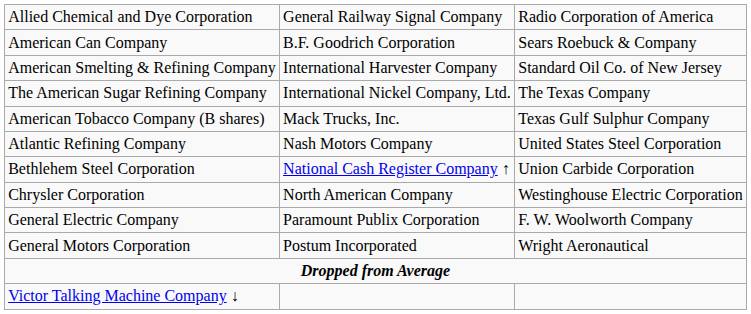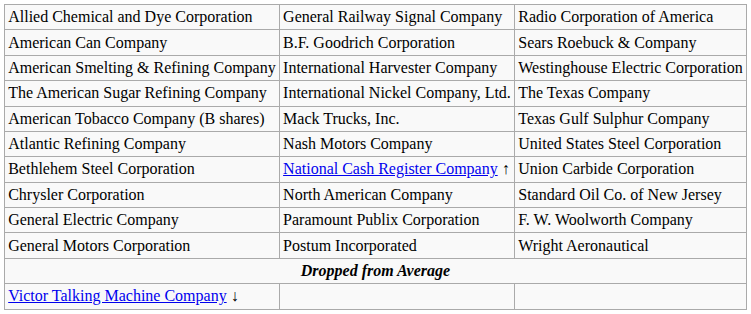American Smelting & Refining Company | column 3: Standard Oil Co. of New Jersey -> Westinghouse Electric Corporation
Chrysler Corporation | column 3: Westinghouse Electric Corporation -> Standard Oil Co. of New Jersey
